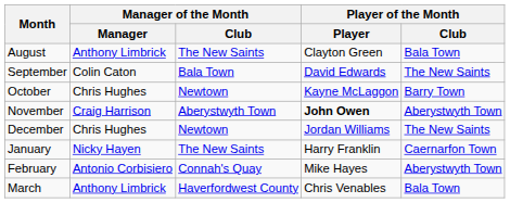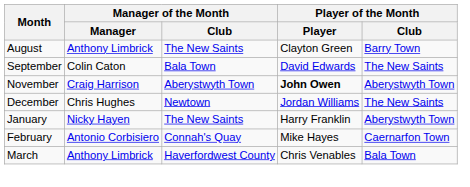August | Player of the Month / Club: Bala Town -> Barry Town
- row: October | Chris Hughes | Newtown | Kayne McLaggon | Barry Town
January | Player of the Month / Club: Caernarfon Town -> Aberystwyth Town
February | Player of the Month / Club: Aberystwyth Town -> Caernarfon Town
